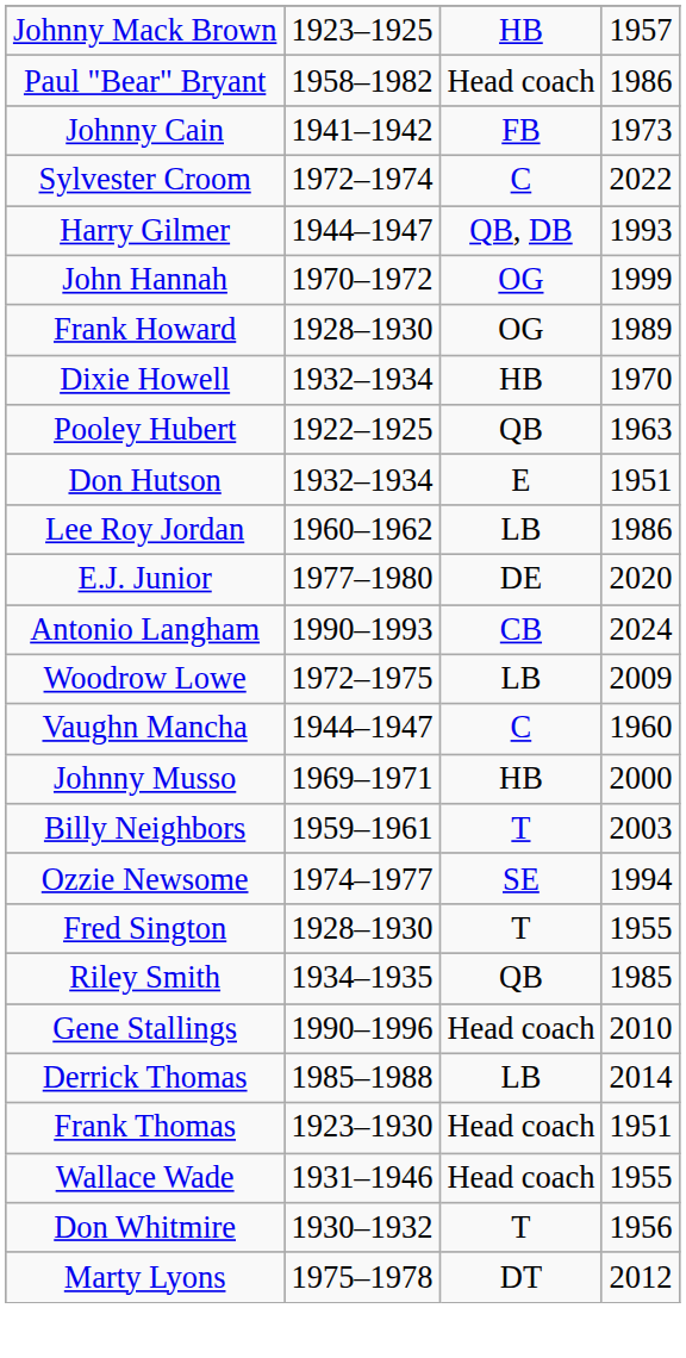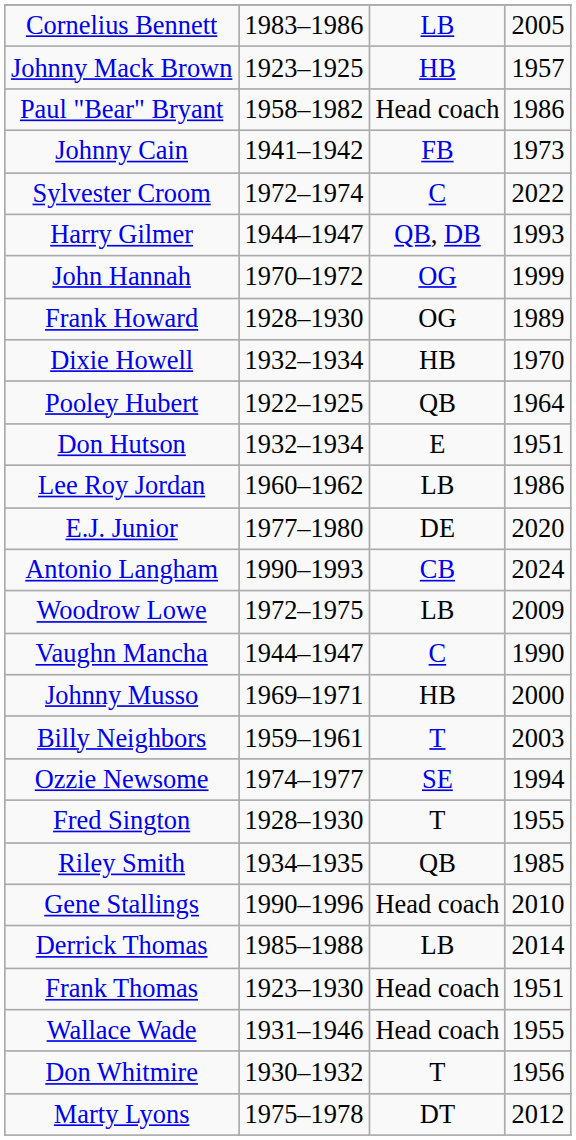+ row: Cornelius Bennett | 1983–1986 | LB | 2005
Pooley Hubert | column 4: 1963 -> 1964
Vaughn Mancha | column 4: 1960 -> 1990
